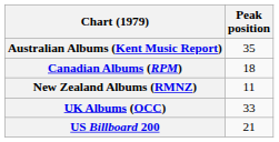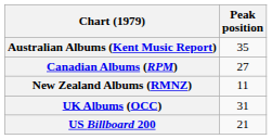Canadian Albums (RPM) | Peak position: 18 -> 27
UK Albums (OCC) | Peak position: 33 -> 31
